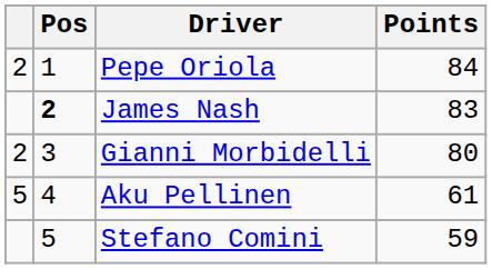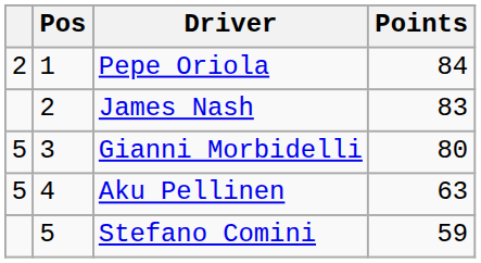James Nash | Pos: bold -> normal
Gianni Morbidelli | column 1: 2 -> 5
Aku Pellinen | Points: 61 -> 63
